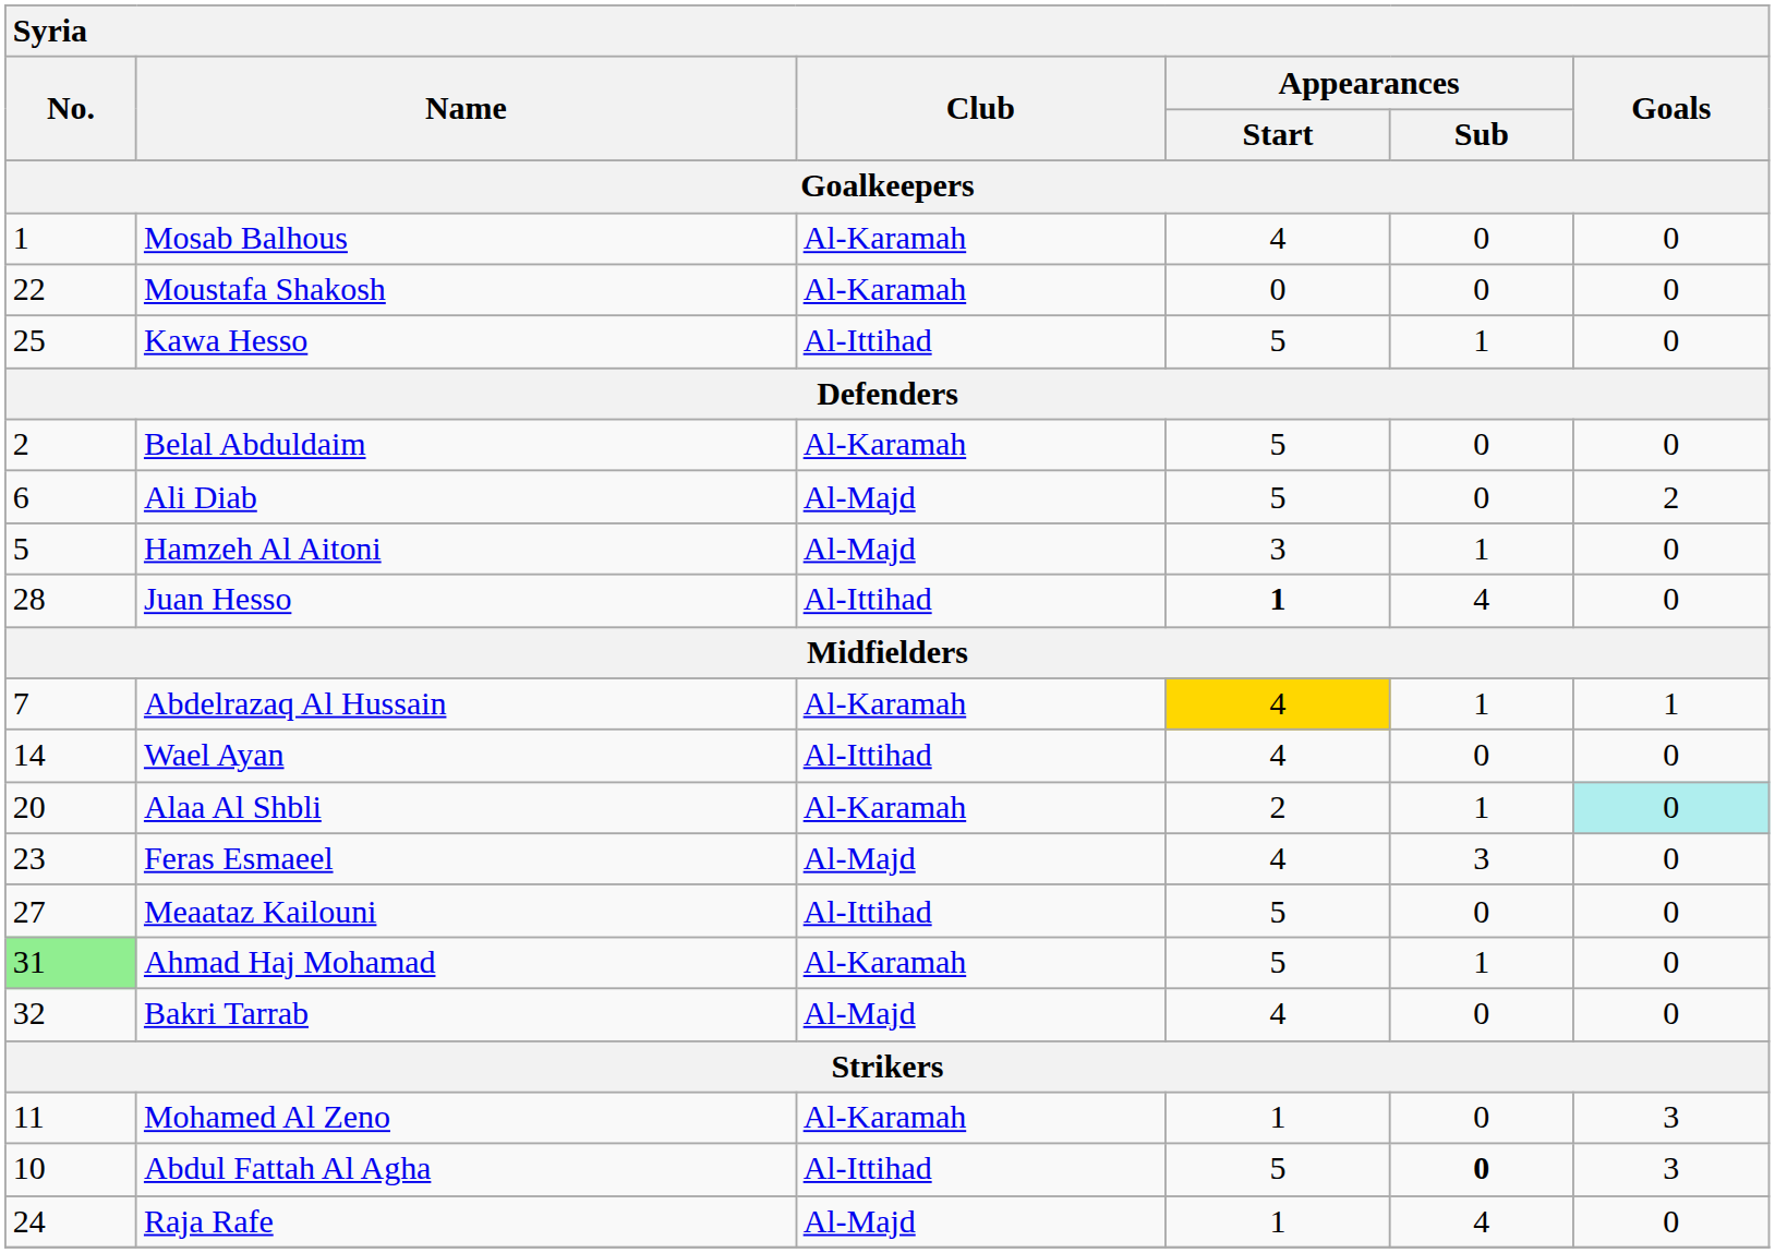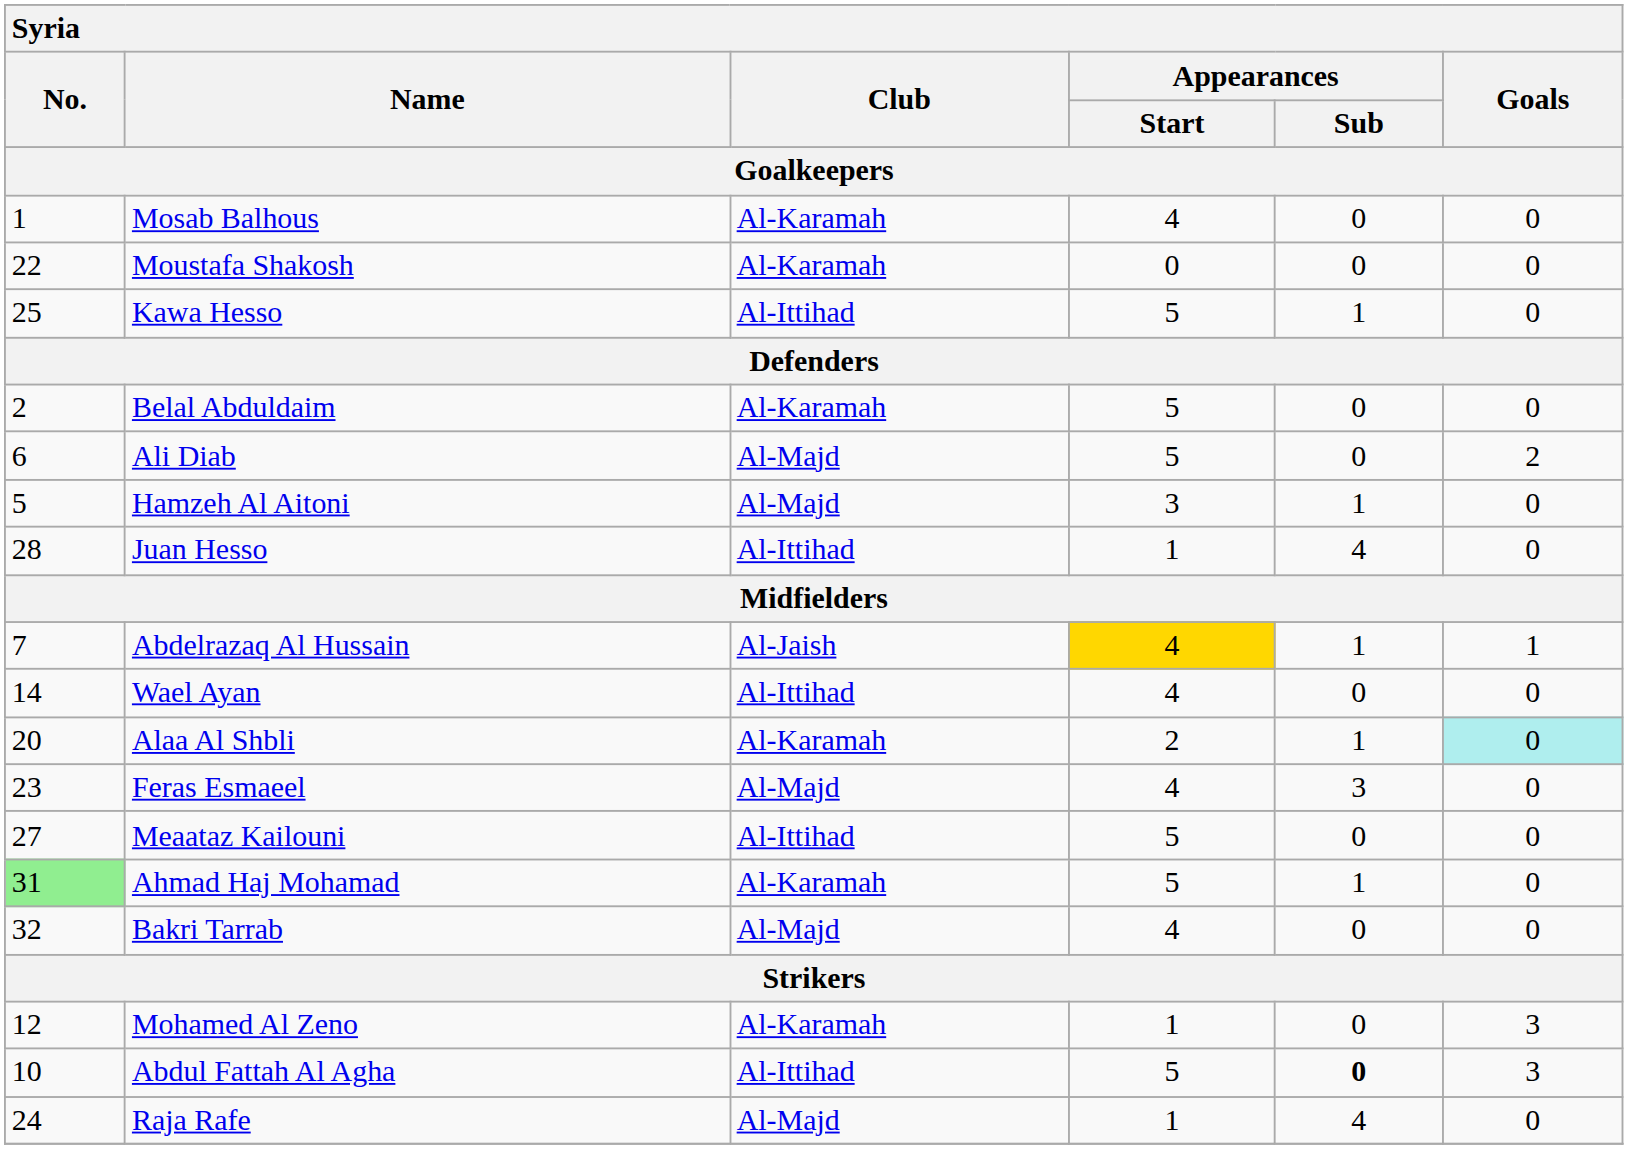Juan Hesso | Appearances / Start: bold -> normal
Abdelrazaq Al Hussain | Club: Al-Karamah -> Al-Jaish
Mohamed Al Zeno | No.: 11 -> 12
